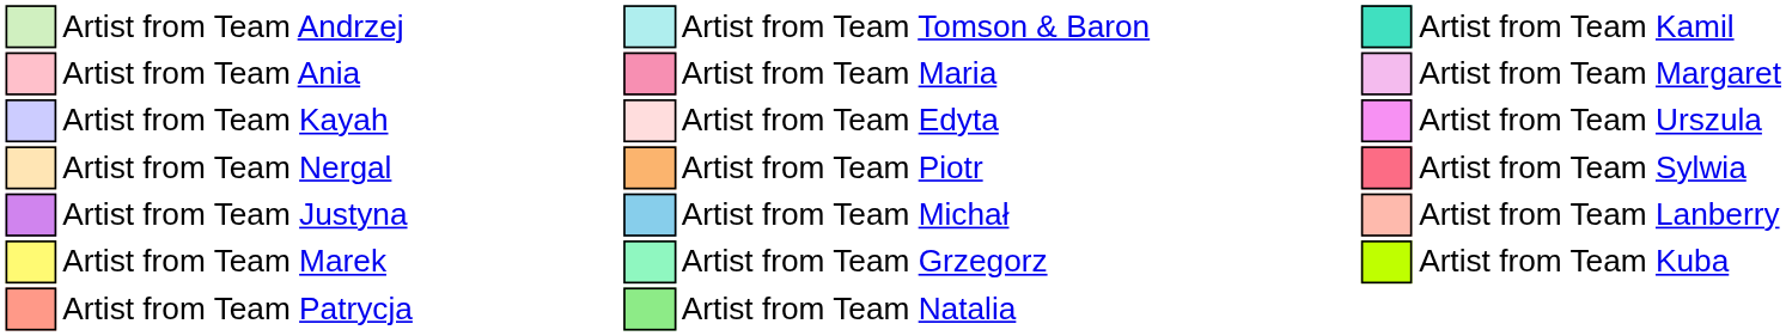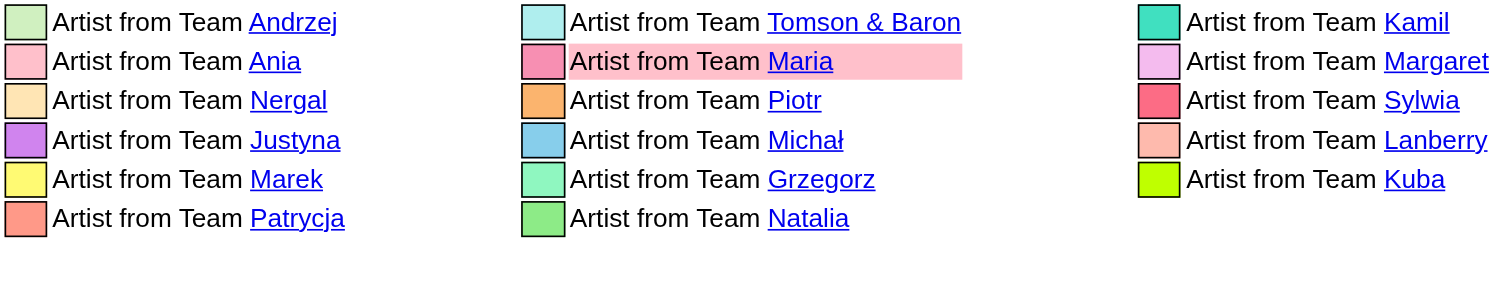Artist from Team Ania | column 8: no background -> pink background
- row: Artist from Team Kayah | Artist from Team Edyta | Artist from Team Urszula
